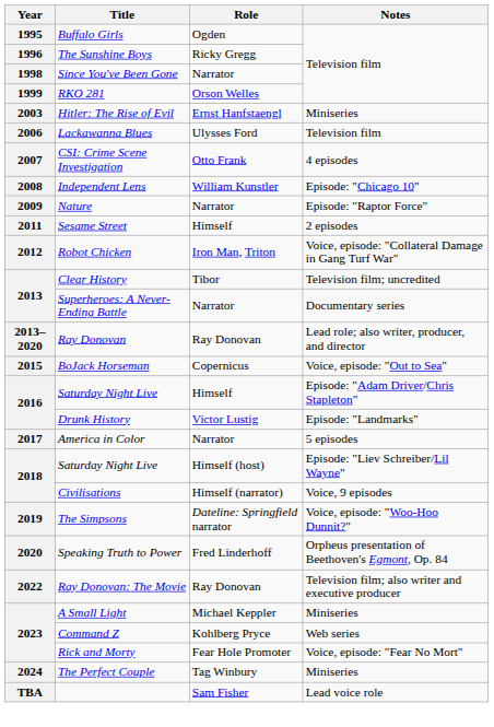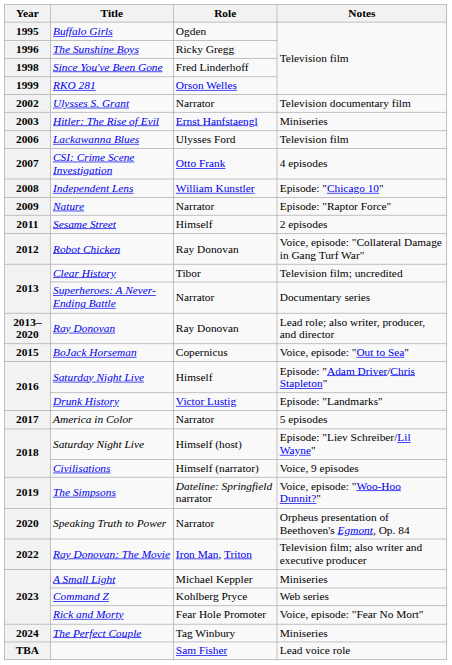Since You've Been Gone | Role: Narrator -> Fred Linderhoff
+ row: 2002 | Ulysses S. Grant | Narrator | Television documentary film
Robot Chicken | Role: Iron Man, Triton -> Ray Donovan
Speaking Truth to Power | Role: Fred Linderhoff -> Narrator
Ray Donovan: The Movie | Role: Ray Donovan -> Iron Man, Triton
